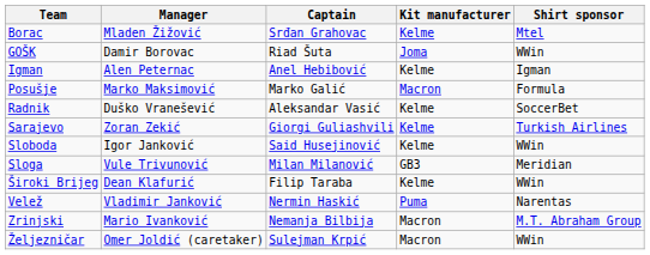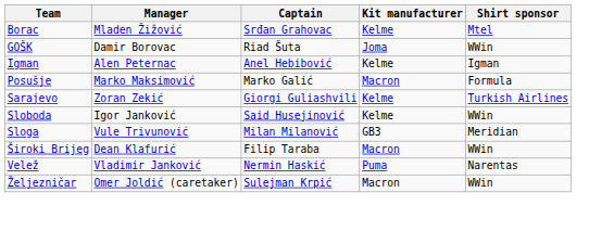- row: Radnik | Duško Vranešević | Aleksandar Vasić | Kelme | SoccerBet
Široki Brijeg | Kit manufacturer: Kelme -> Macron
- row: Zrinjski | Mario Ivanković | Nemanja Bilbija | Macron | M.T. Abraham Group
